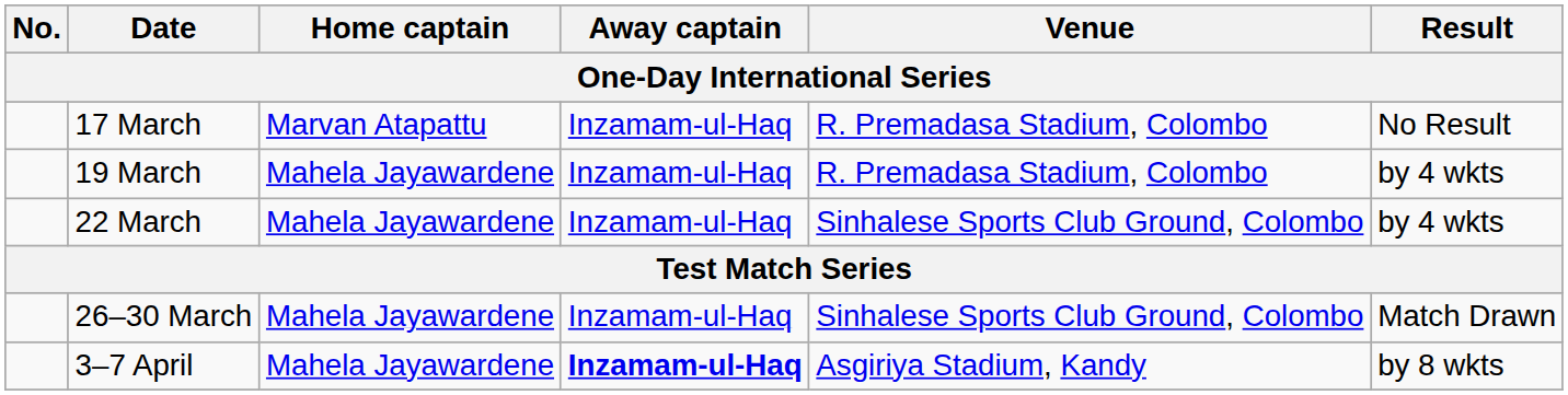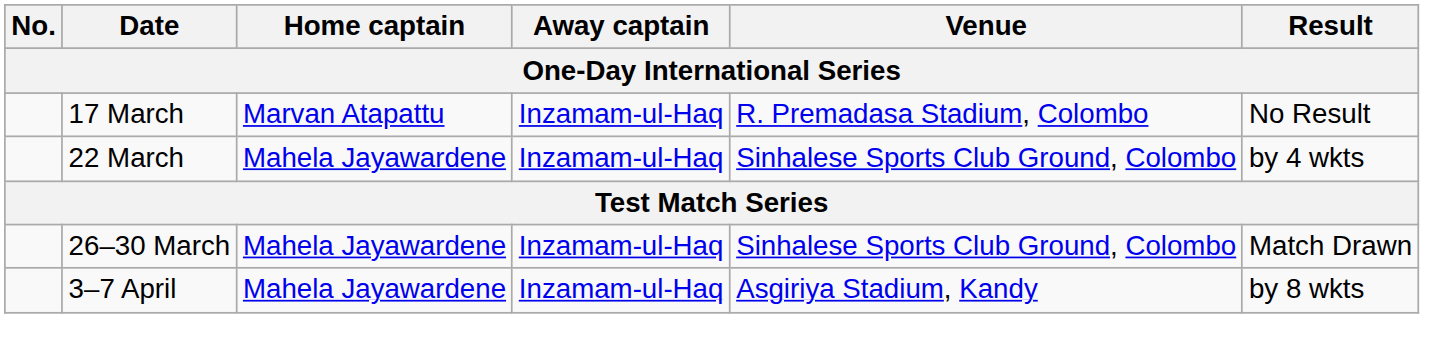- row: 19 March | Mahela Jayawardene | Inzamam-ul-Haq | R. Premadasa Stadium, Colombo | by 4 wkts
3–7 April | Away captain: bold -> normal
